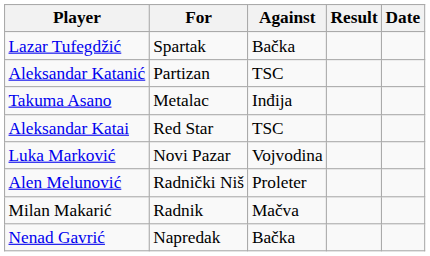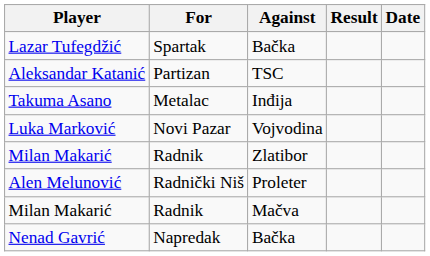- row: Aleksandar Katai | Red Star | TSC
+ row: Milan Makarić | Radnik | Zlatibor
